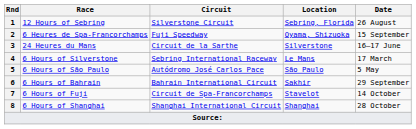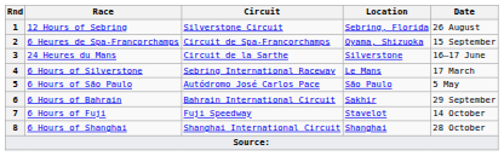6 Heures de Spa-Francorchamps | Circuit: Fuji Speedway -> Circuit de Spa-Francorchamps
6 Hours of Fuji | Circuit: Circuit de Spa-Francorchamps -> Fuji Speedway
